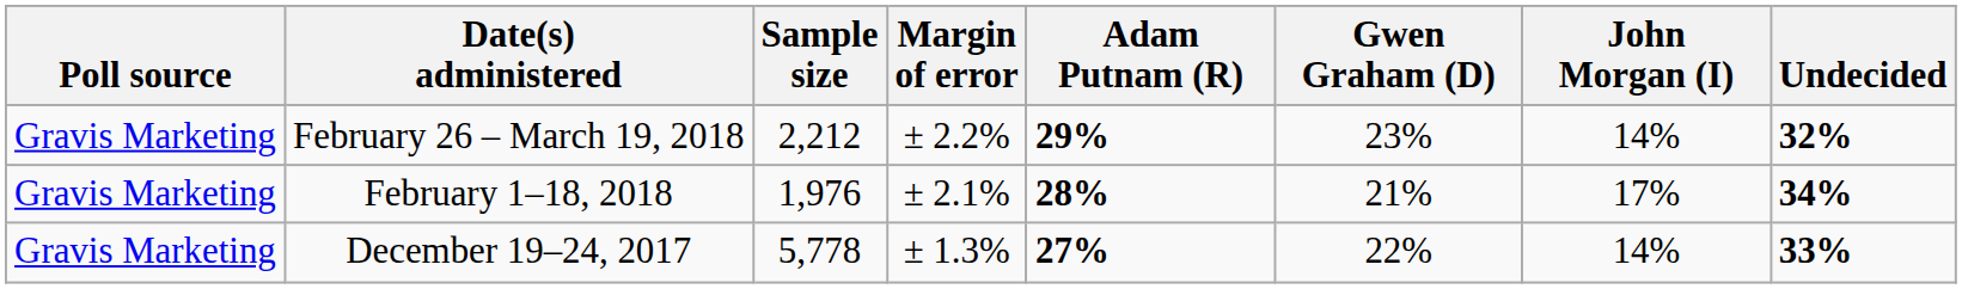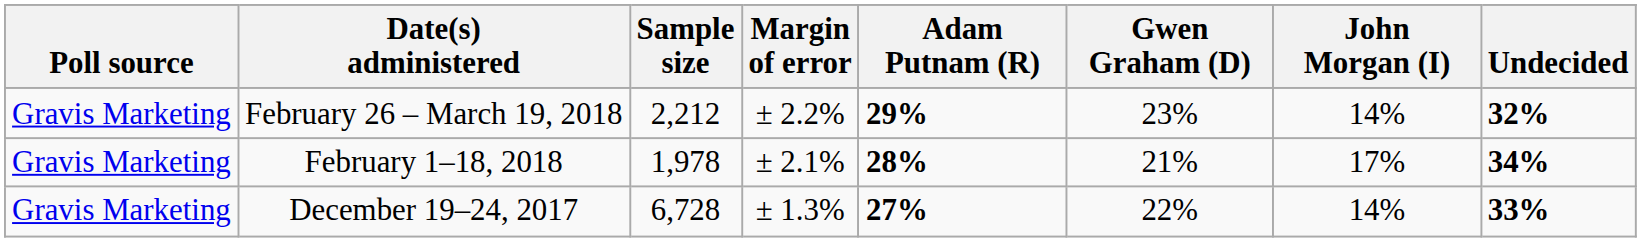February 1–18, 2018 | Sample size: 1,976 -> 1,978
December 19–24, 2017 | Sample size: 5,778 -> 6,728
